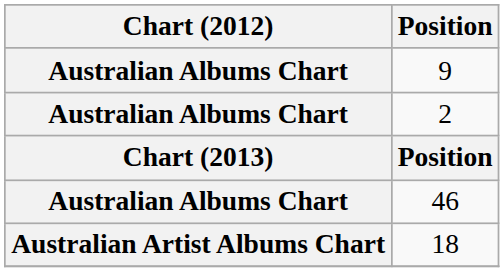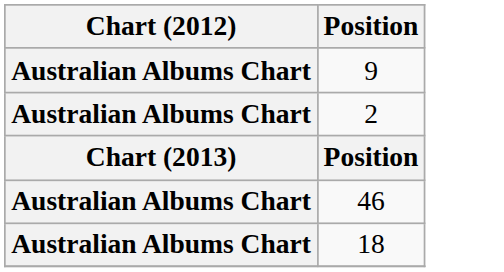18 | Chart (2012): Australian Artist Albums Chart -> Australian Albums Chart
